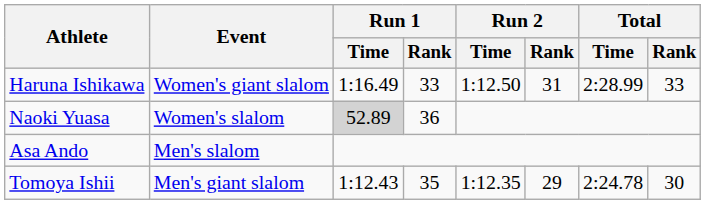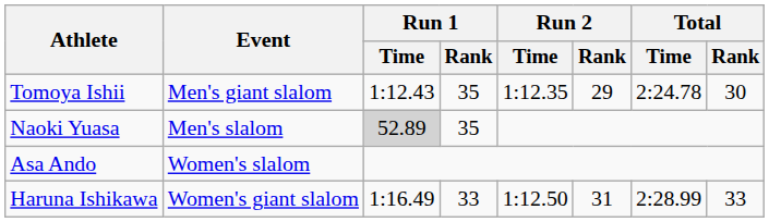rows swapped: Tomoya Ishii <-> Haruna Ishikawa
Naoki Yuasa | Event: Women's slalom -> Men's slalom
Naoki Yuasa | Run 1 / Rank: 36 -> 35
Asa Ando | Event: Men's slalom -> Women's slalom
